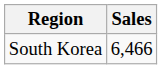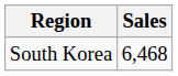South Korea | Sales: 6,466 -> 6,468
